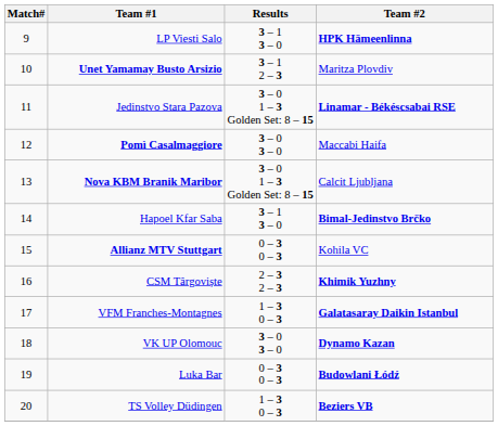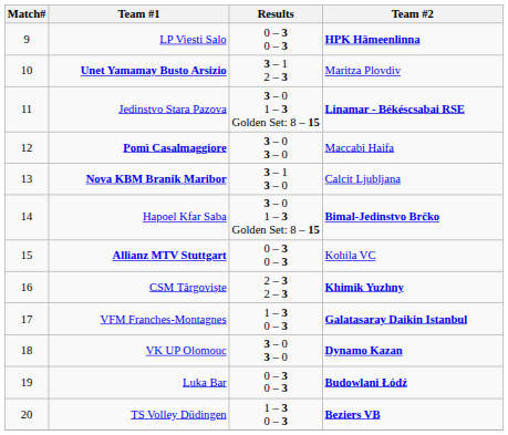LP Viesti Salo | Results: 3 – 1 3 – 0 -> 0 – 3 0 – 3
Nova KBM Branik Maribor | Results: 3 – 0 1 – 3 Golden Set: 8 – 15 -> 3 – 1 3 – 0
Hapoel Kfar Saba | Results: 3 – 1 3 – 0 -> 3 – 0 1 – 3 Golden Set: 8 – 15
